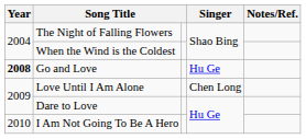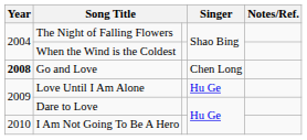Go and Love | Singer: Hu Ge -> Chen Long
Love Until I Am Alone | Singer: Chen Long -> Hu Ge
